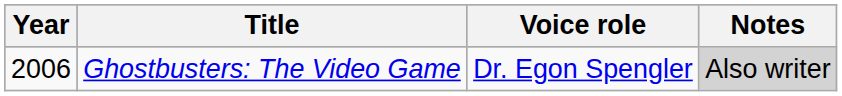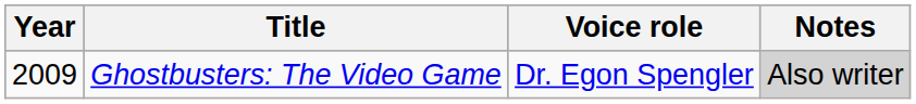Ghostbusters: The Video Game | Year: 2006 -> 2009
